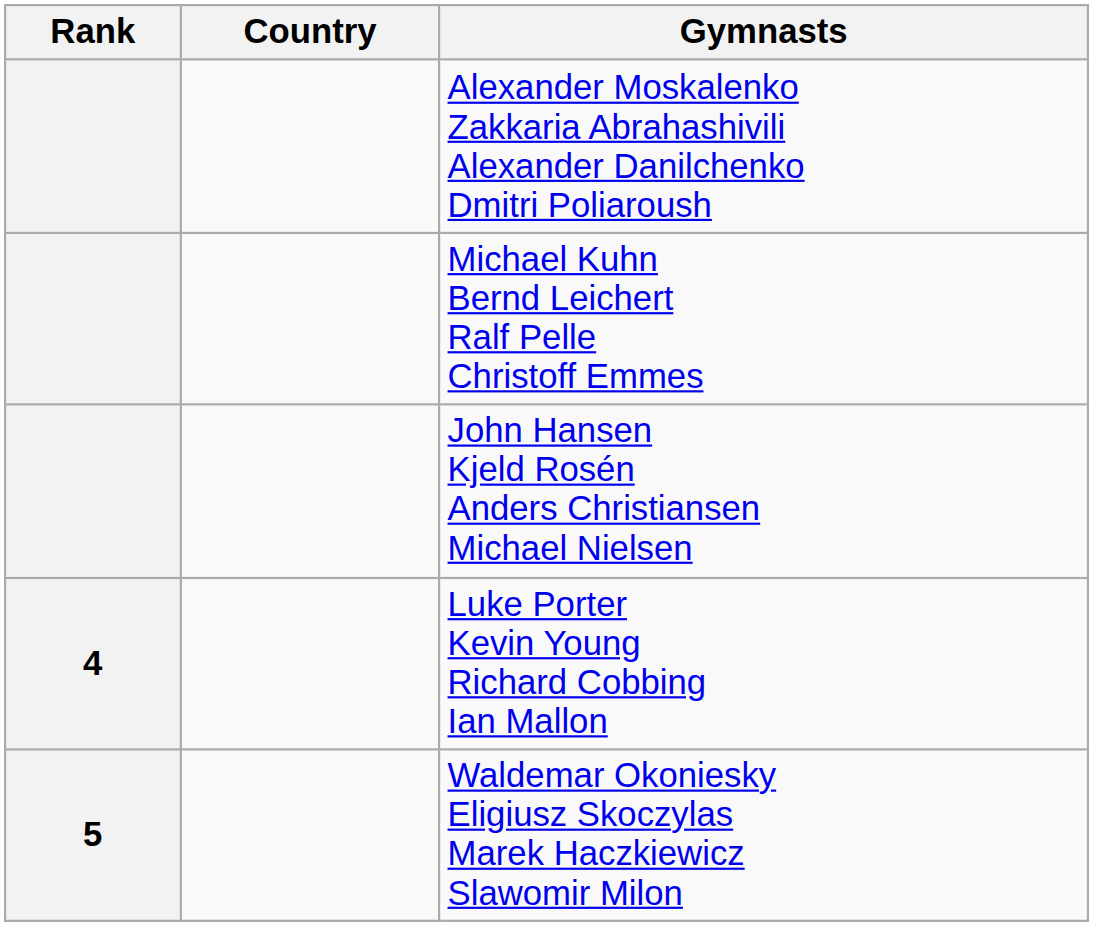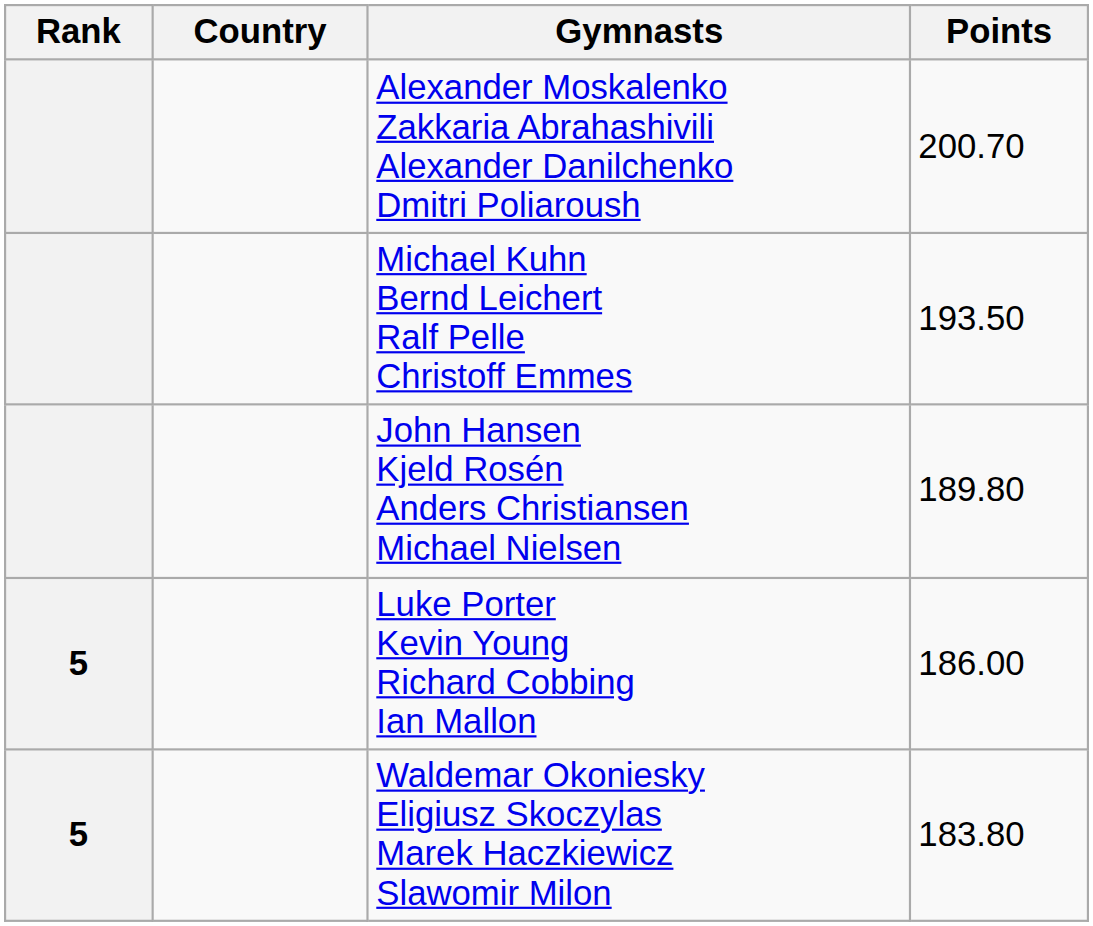+ column: Points | 200.70 | 193.50 | 189.80 | 186.00 | 183.80
Luke Porter Kevin Young Richard Cobbing Ian Mallon | Rank: 4 -> 5
